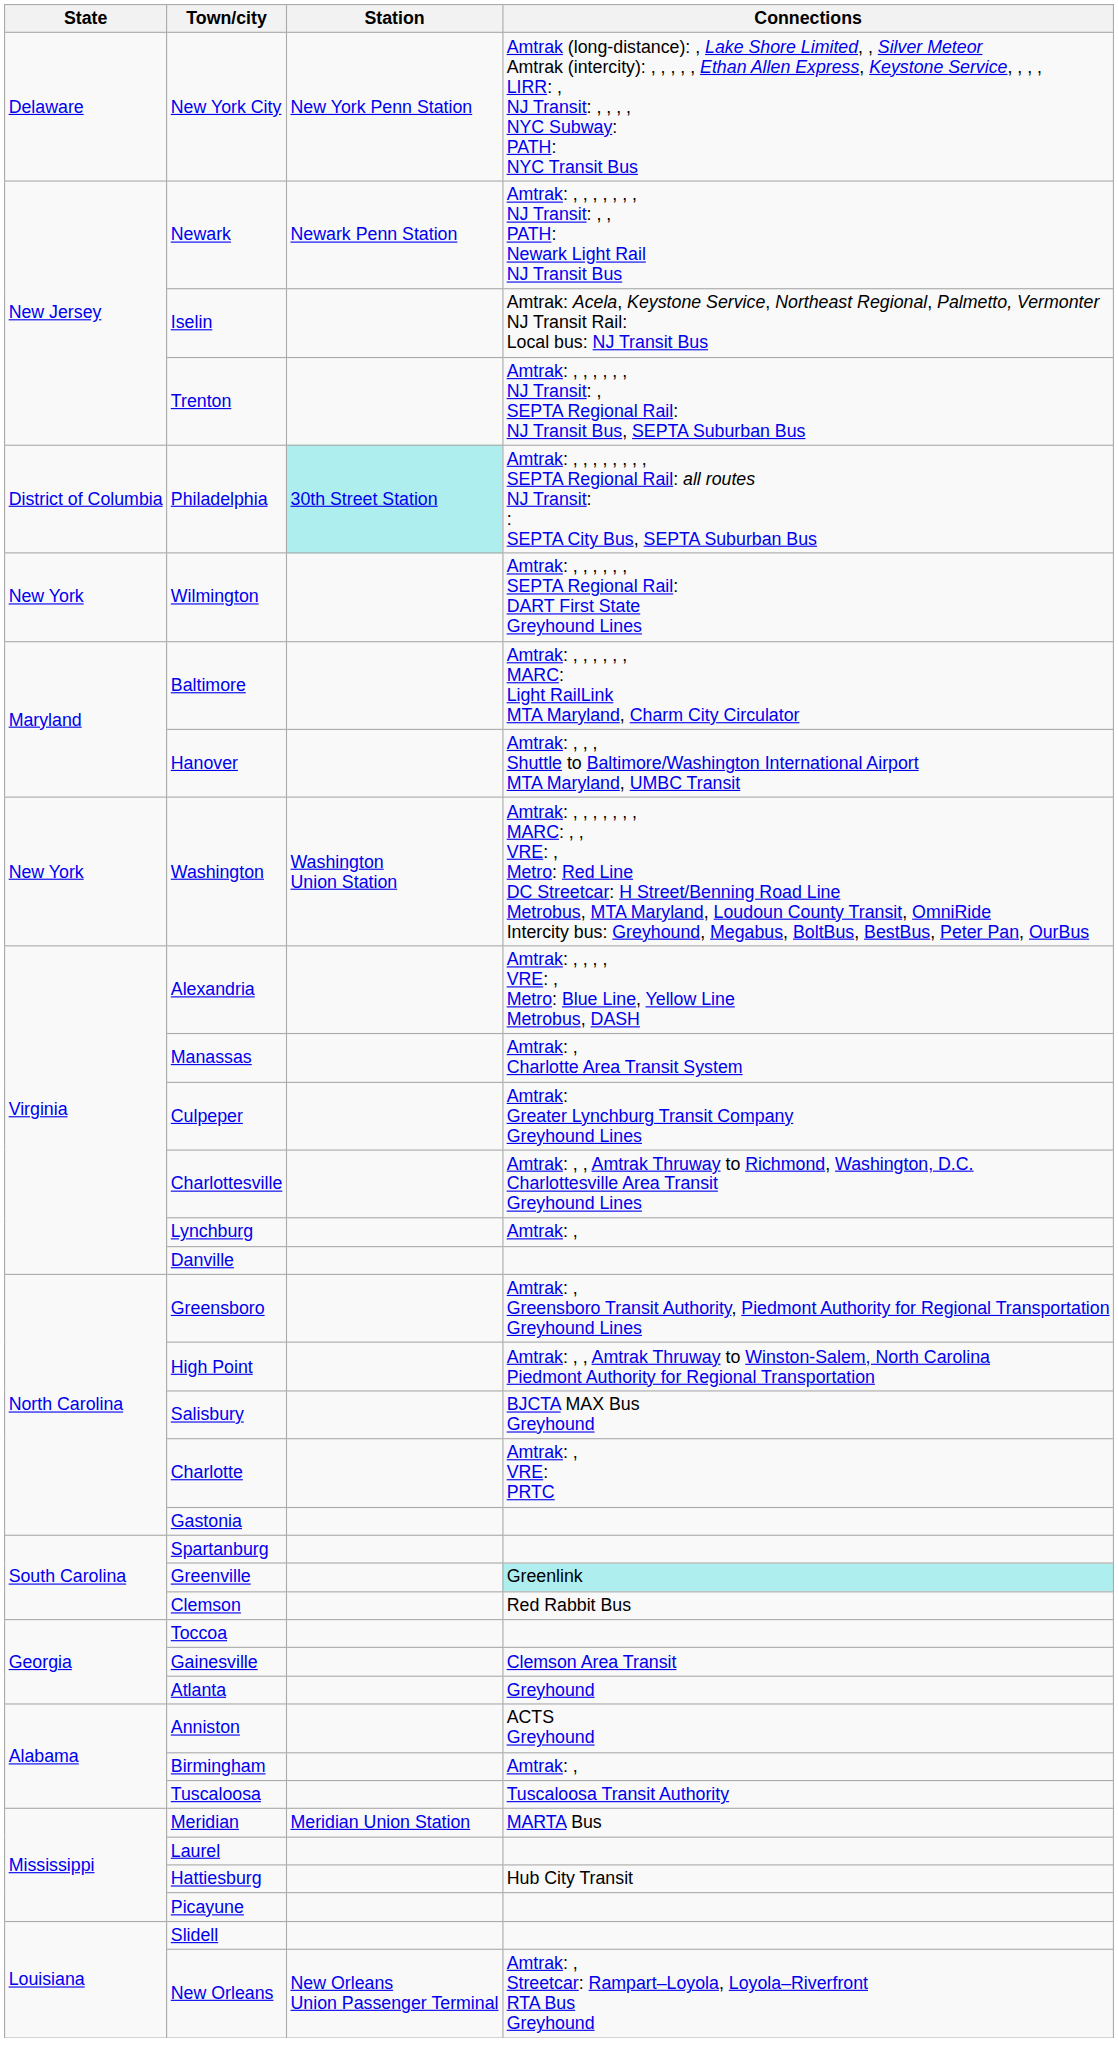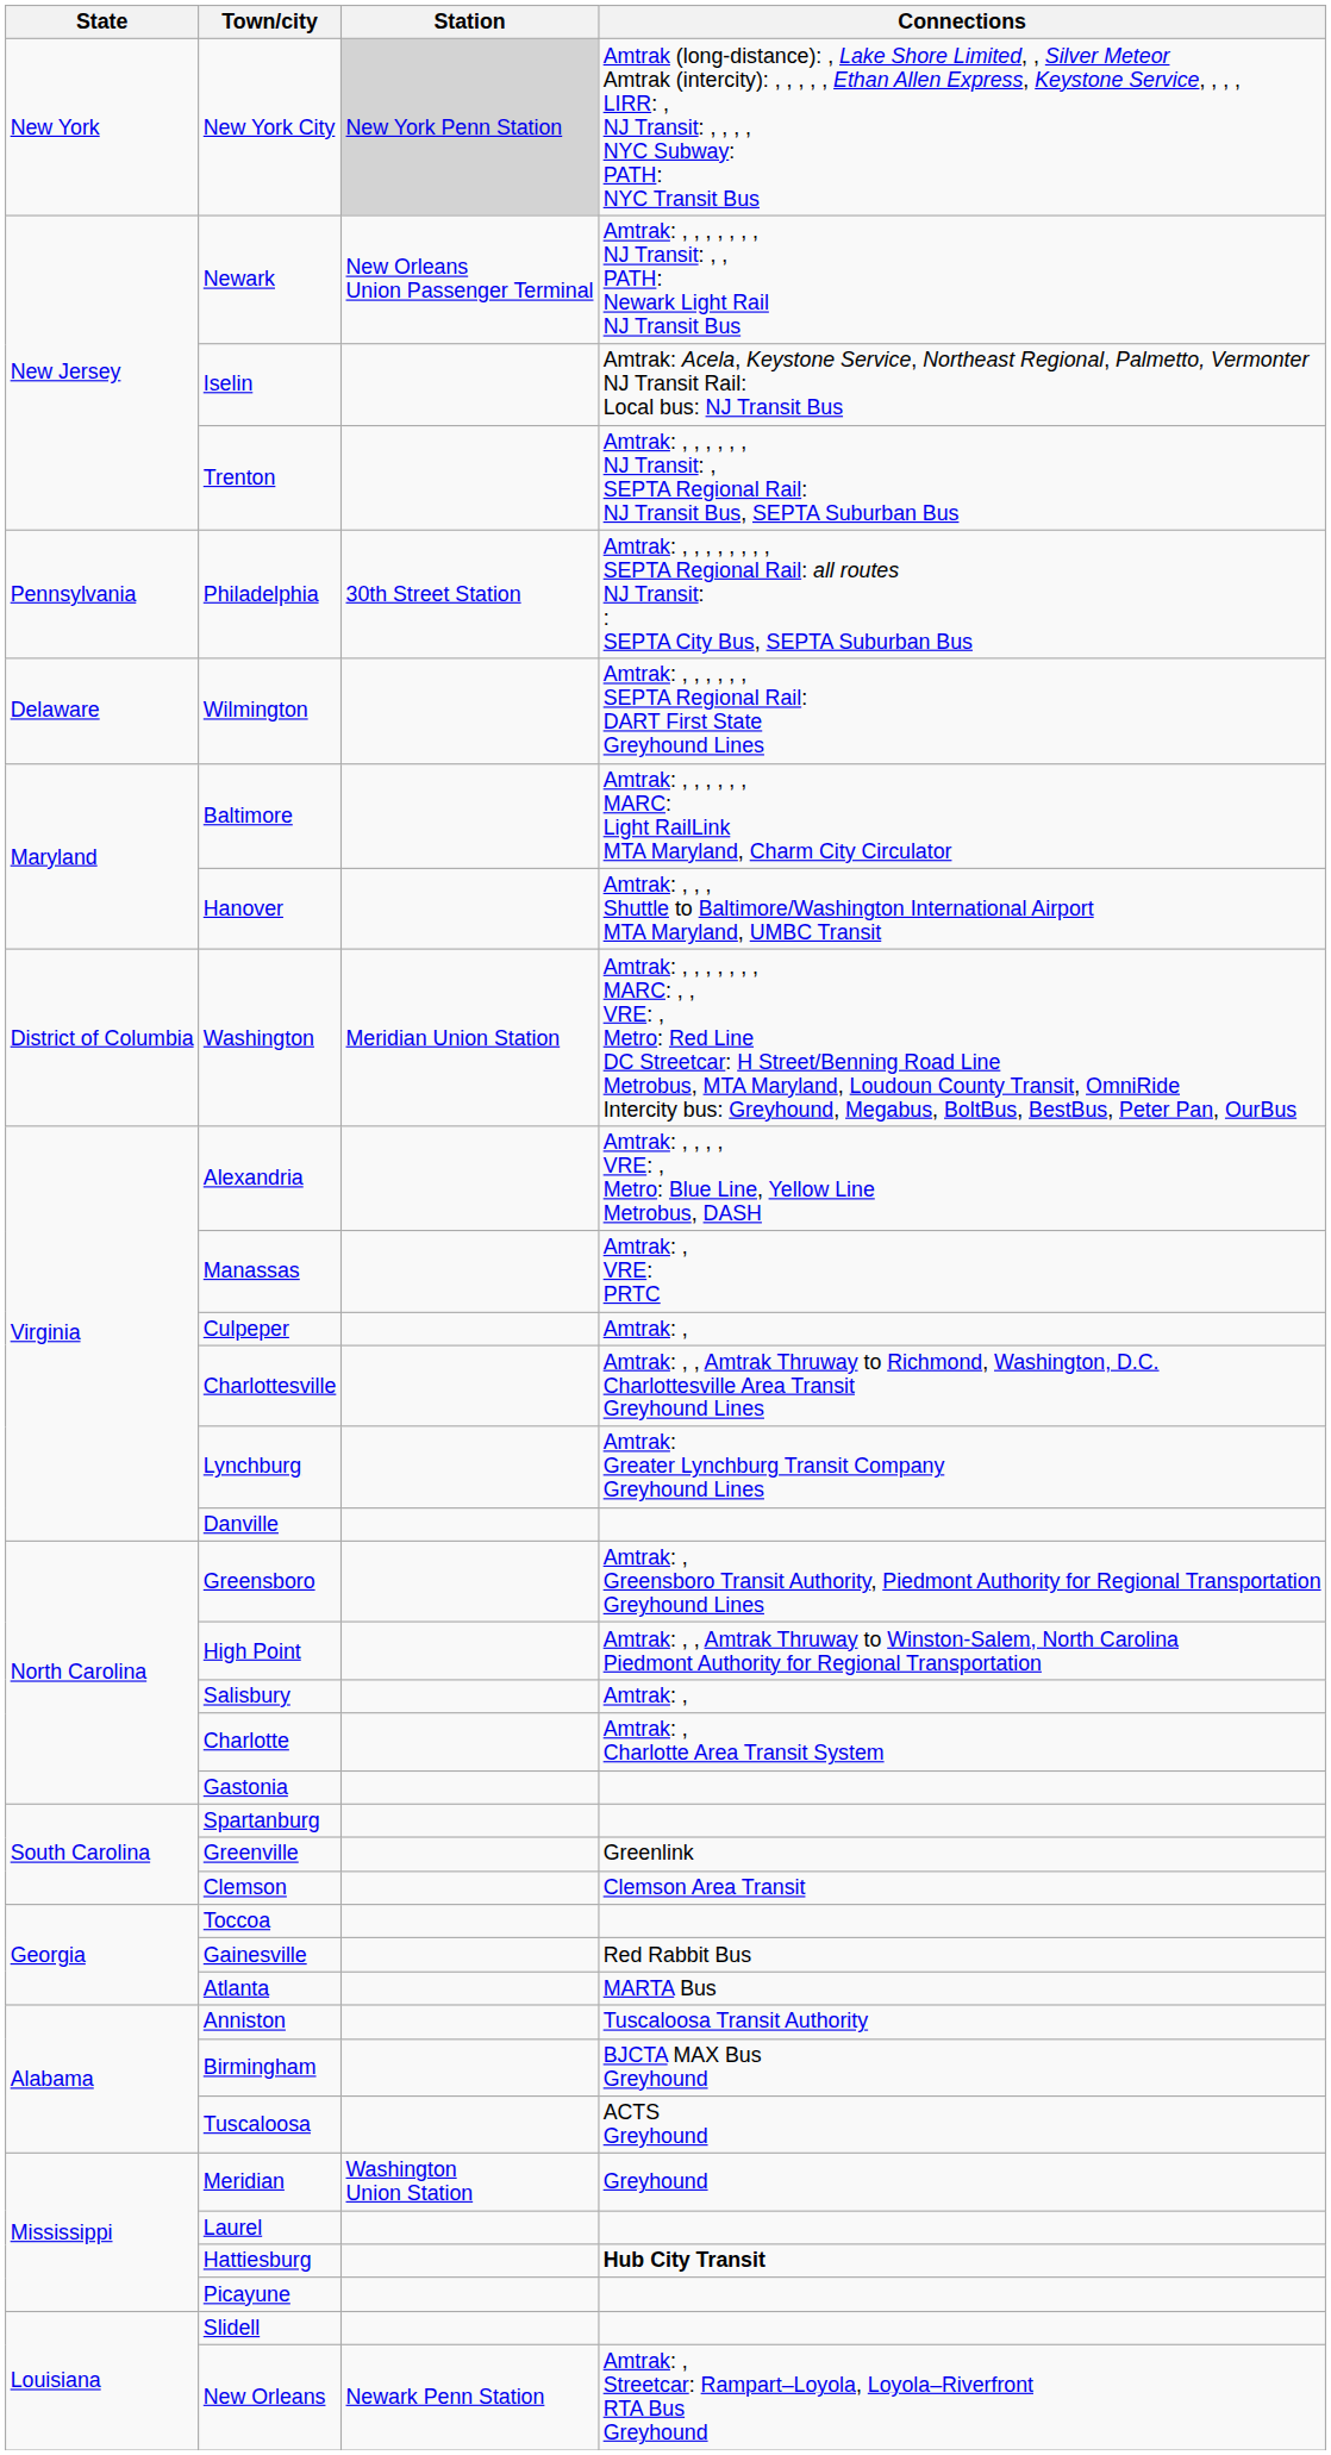New York City | State: Delaware -> New York
New York City | Station: no background -> lightgrey background
Newark | Station: Newark Penn Station -> New Orleans Union Passenger Terminal
Philadelphia | State: District of Columbia -> Pennsylvania
Philadelphia | Station: paleturquoise background -> no background
Wilmington | State: New York -> Delaware
Washington | State: New York -> District of Columbia
Washington | Station: Washington Union Station -> Meridian Union Station
Manassas | Connections: Amtrak: , Charlotte Area Transit System -> Amtrak: , VRE: PRTC
Culpeper | Connections: Amtrak: Greater Lynchburg Transit Company Greyhound Lines -> Amtrak: ,
Lynchburg | Connections: Amtrak: , -> Amtrak: Greater Lynchburg Transit Company Greyhound Lines
Salisbury | Connections: BJCTA MAX Bus Greyhound -> Amtrak: ,
Charlotte | Connections: Amtrak: , VRE: PRTC -> Amtrak: , Charlotte Area Transit System
Greenville | Connections: paleturquoise background -> no background
Clemson | Connections: Red Rabbit Bus -> Clemson Area Transit
Gainesville | Connections: Clemson Area Transit -> Red Rabbit Bus
Atlanta | Connections: Greyhound -> MARTA Bus
Anniston | Connections: ACTS Greyhound -> Tuscaloosa Transit Authority
Birmingham | Connections: Amtrak: , -> BJCTA MAX Bus Greyhound
Tuscaloosa | Connections: Tuscaloosa Transit Authority -> ACTS Greyhound
Meridian | Station: Meridian Union Station -> Washington Union Station
Meridian | Connections: MARTA Bus -> Greyhound
Hattiesburg | Connections: normal -> bold
New Orleans | Station: New Orleans Union Passenger Terminal -> Newark Penn Station
